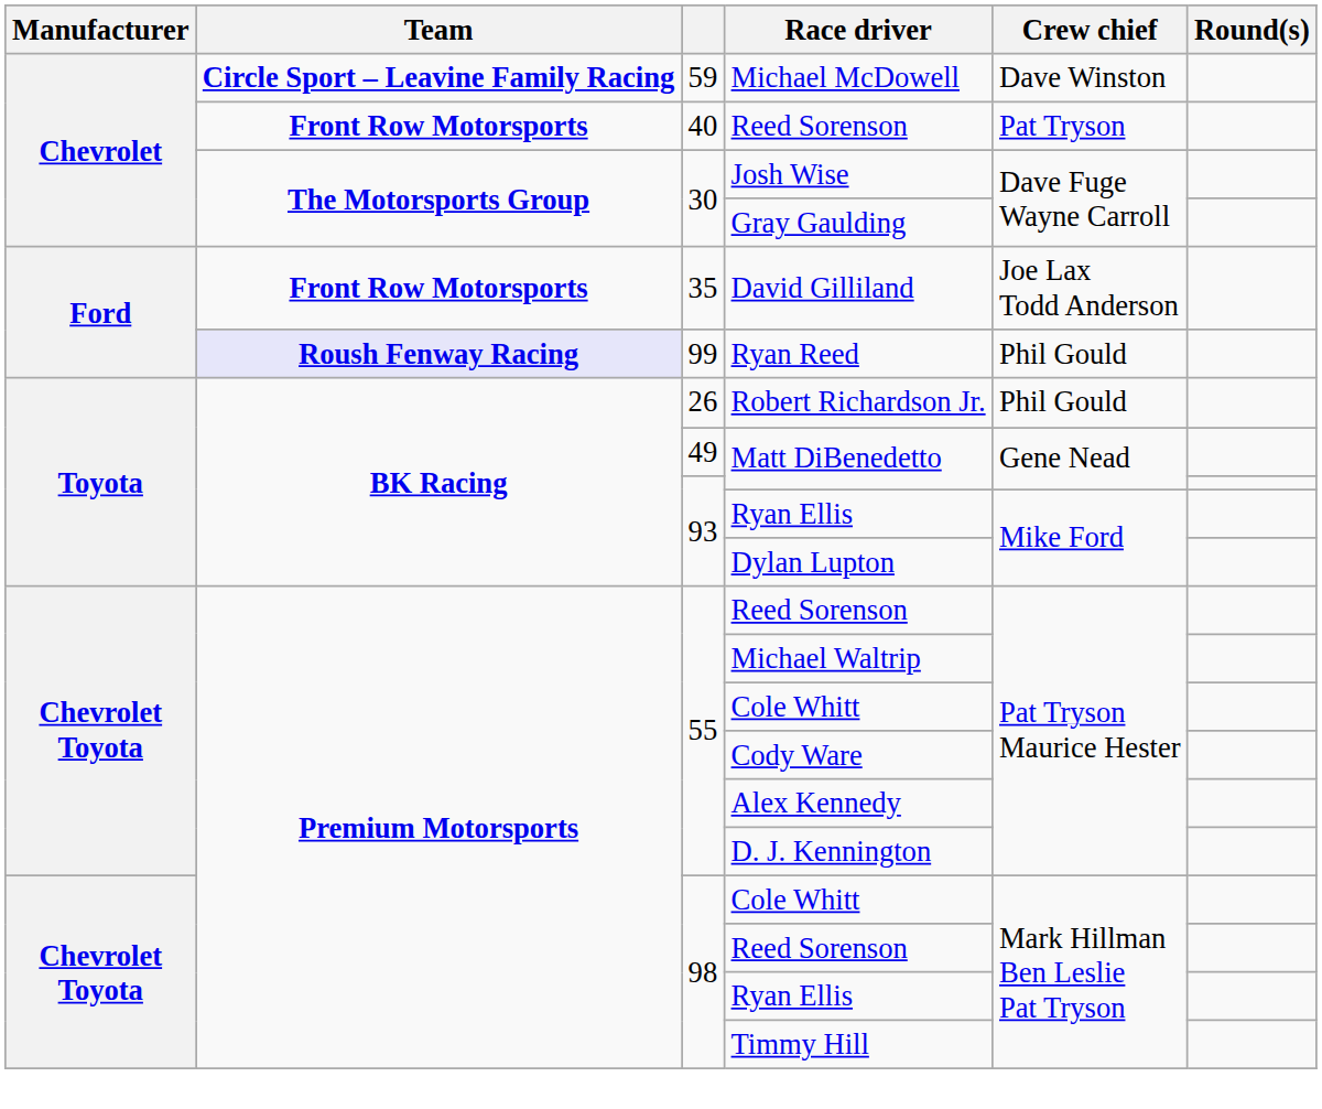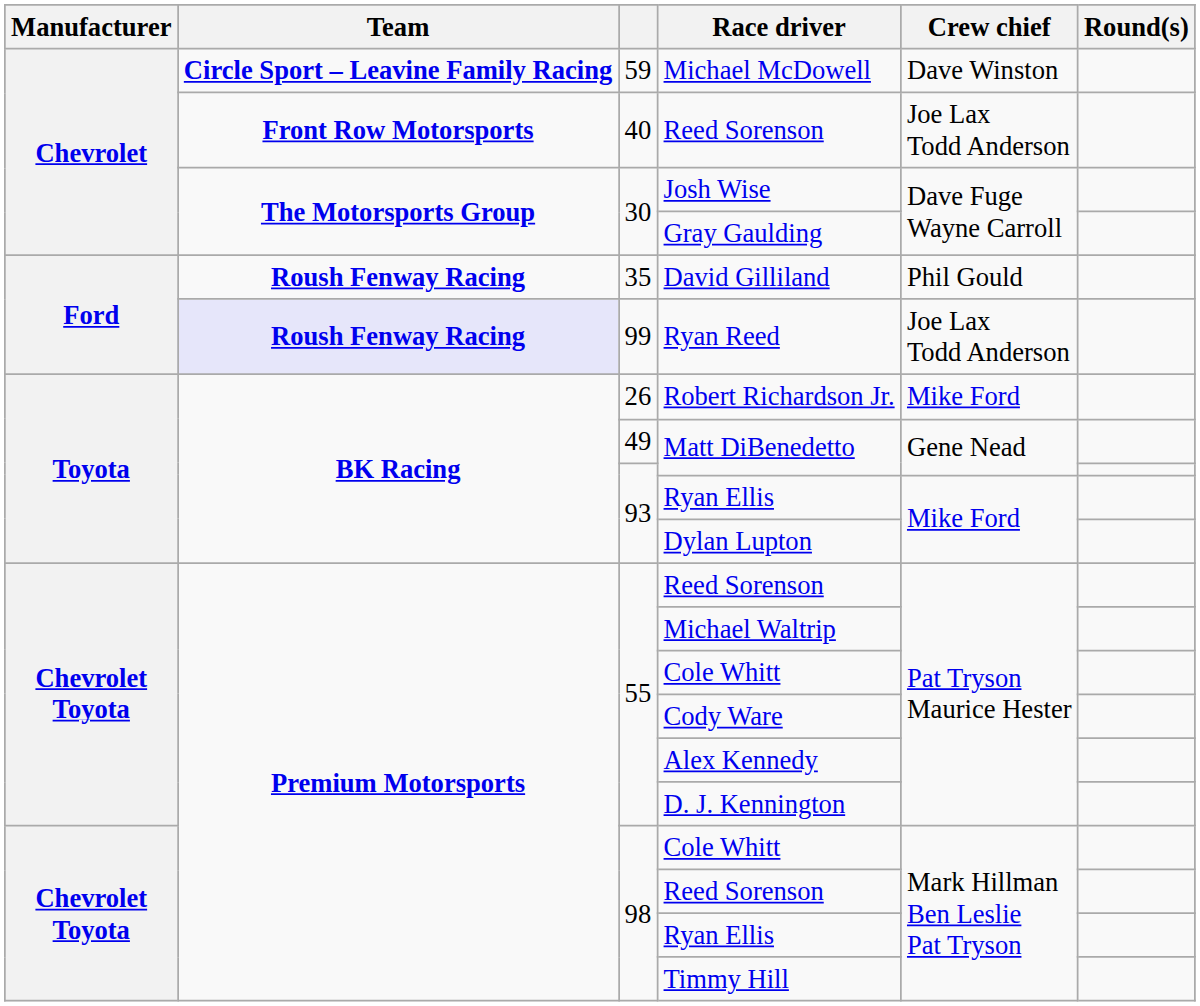40 / Reed Sorenson | Crew chief: Pat Tryson -> Joe Lax Todd Anderson
David Gilliland | Team: Front Row Motorsports -> Roush Fenway Racing
David Gilliland | Crew chief: Joe Lax Todd Anderson -> Phil Gould
Ryan Reed | Crew chief: Phil Gould -> Joe Lax Todd Anderson
Robert Richardson Jr. | Crew chief: Phil Gould -> Mike Ford
